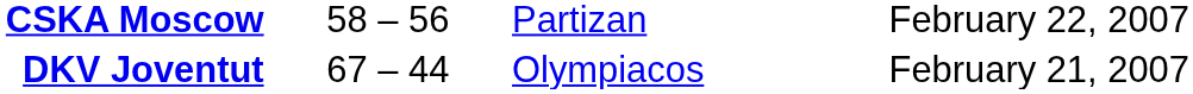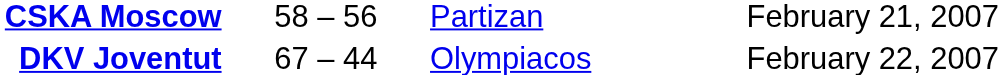CSKA Moscow | column 4: February 22, 2007 -> February 21, 2007
DKV Joventut | column 4: February 21, 2007 -> February 22, 2007
